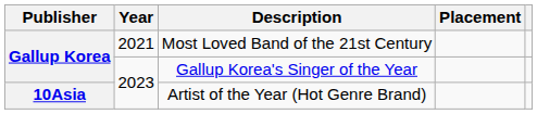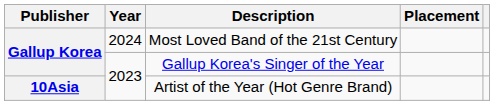Most Loved Band of the 21st Century | Year: 2021 -> 2024
